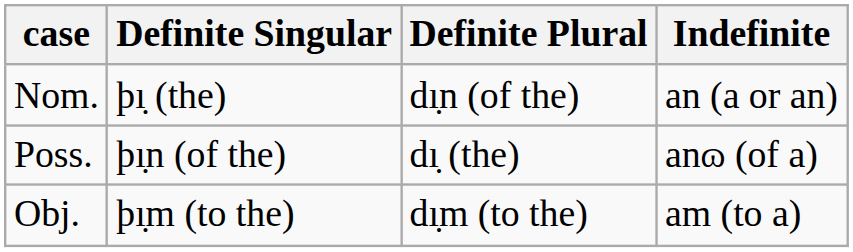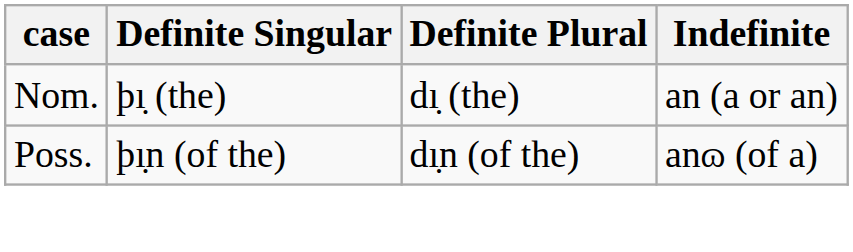Nom. | Definite Plural: dı̣n (of the) -> dı̣ (the)
Poss. | Definite Plural: dı̣ (the) -> dı̣n (of the)
- row: Obj. | þı̣m (to the) | dı̣m (to the) | am (to a)
